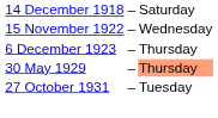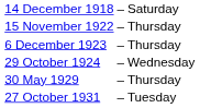15 November 1922 | column 3: Wednesday -> Thursday
+ row: 29 October 1924 | – | Wednesday
30 May 1929 | column 3: lightsalmon background -> no background
